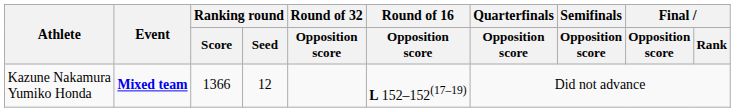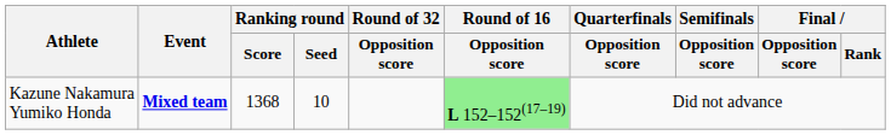Kazune Nakamura Yumiko Honda | Ranking round / Score: 1366 -> 1368
Kazune Nakamura Yumiko Honda | Ranking round / Seed: 12 -> 10
Kazune Nakamura Yumiko Honda | Round of 16 / Opposition score: no background -> lightgreen background
